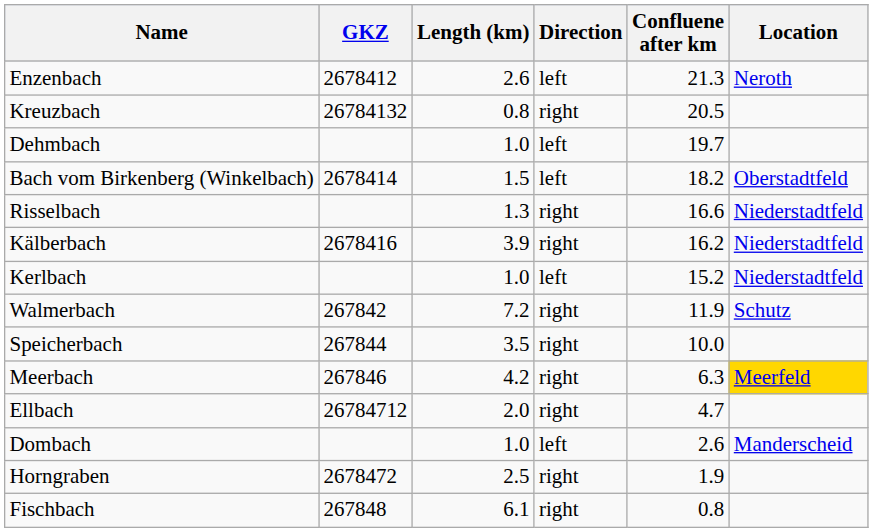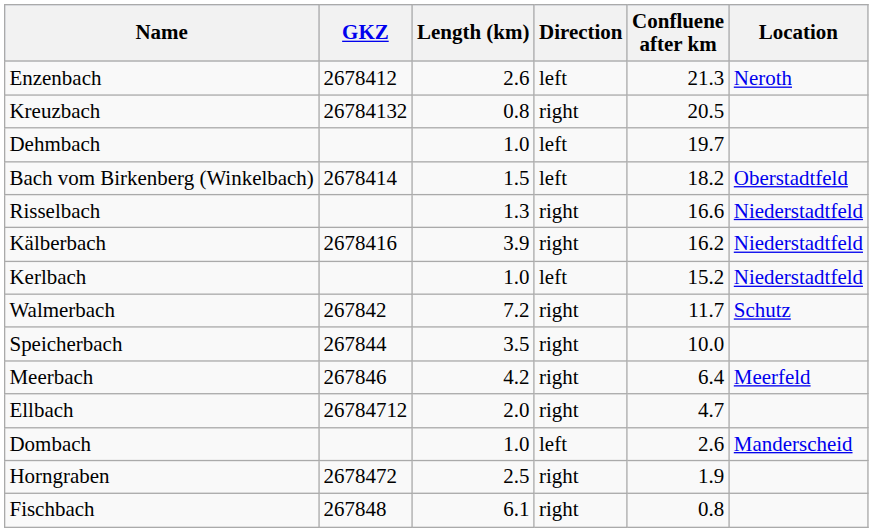Walmerbach | Confluene after km: 11.9 -> 11.7
Meerbach | Confluene after km: 6.3 -> 6.4
Meerbach | Location: gold background -> no background
